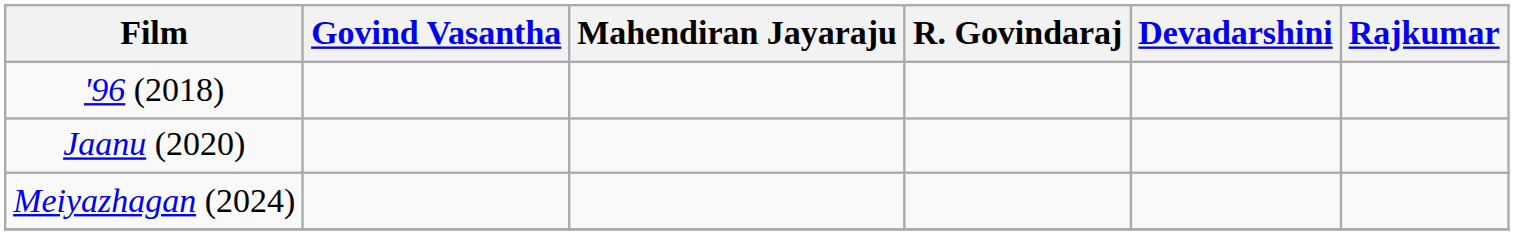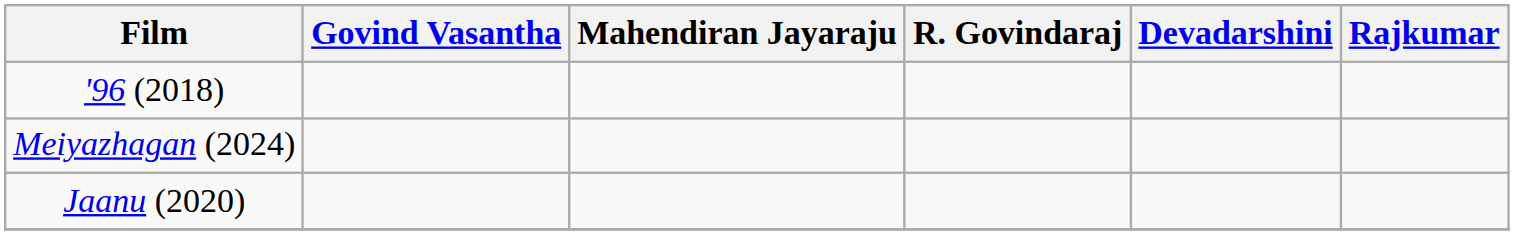rows swapped: Jaanu (2020) <-> Meiyazhagan (2024)
